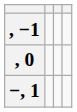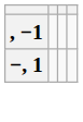- row: , 0
